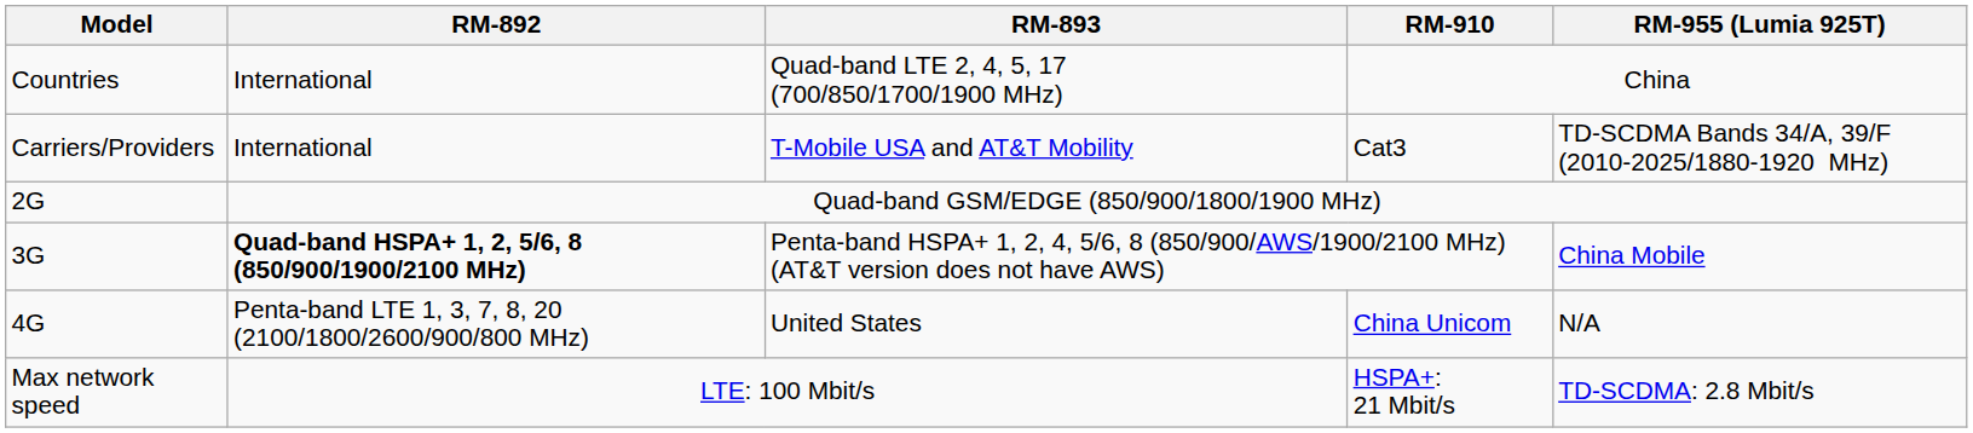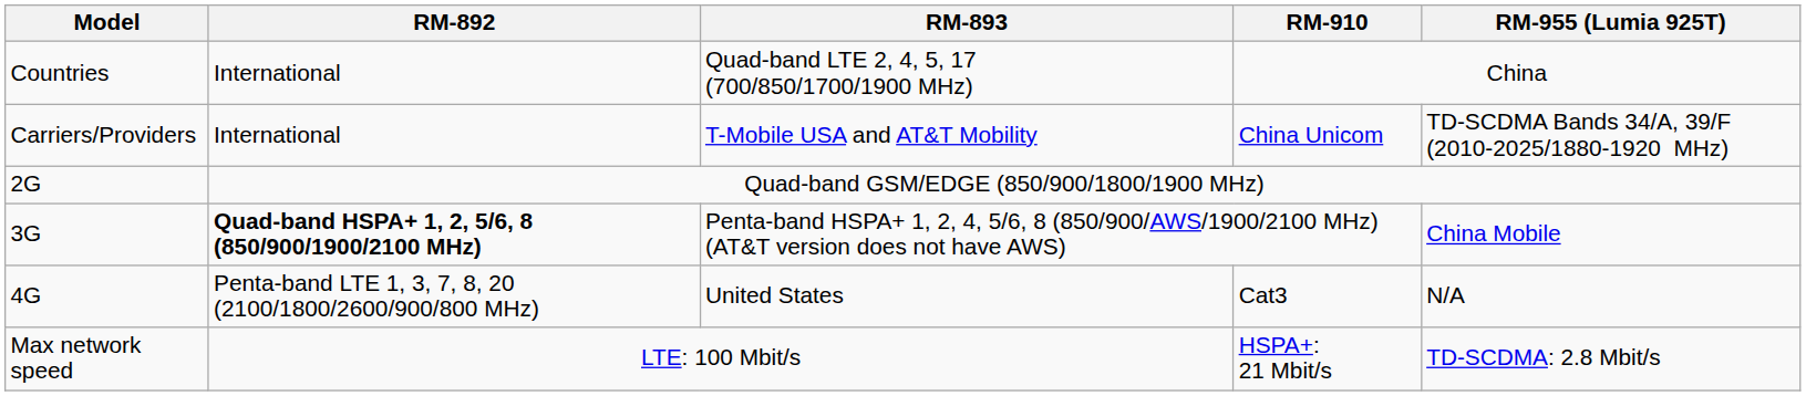Carriers/Providers | RM-910: Cat3 -> China Unicom
4G | RM-910: China Unicom -> Cat3
